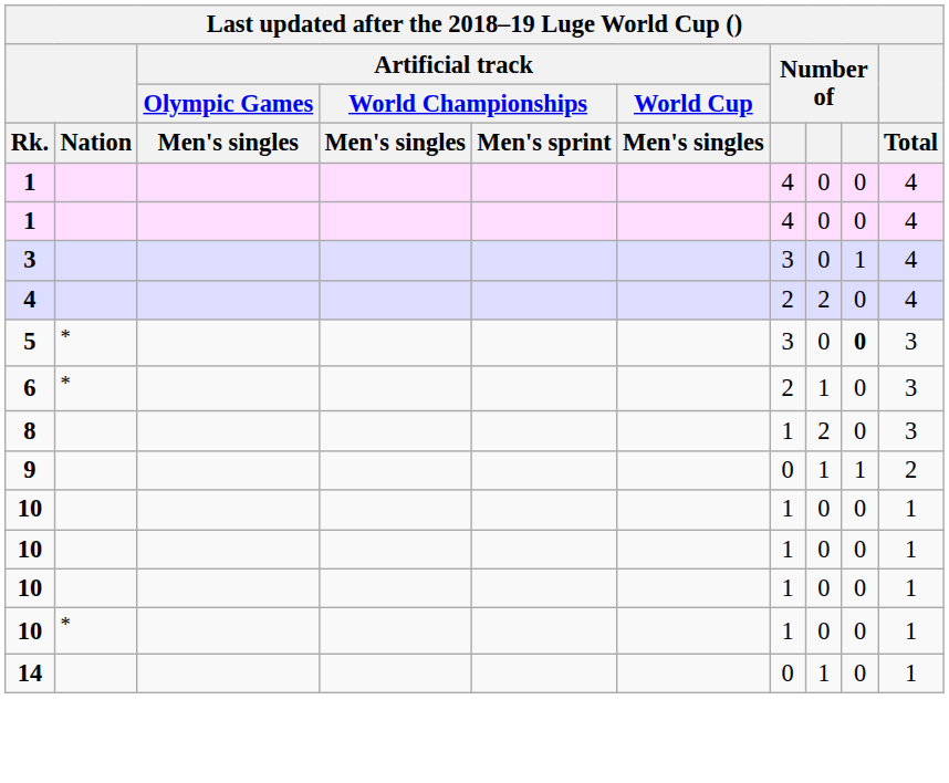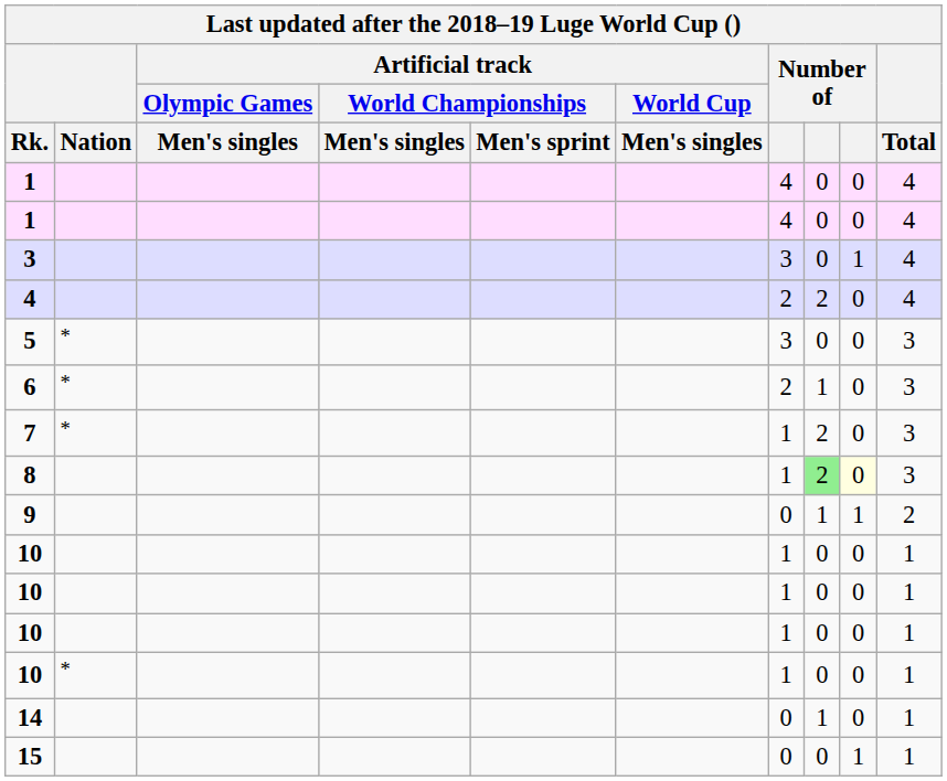5 | column 9: bold -> normal
+ row: 7 | * | 1 | 2 | 0 | 3
8 | column 8: no background -> lightgreen background
8 | column 9: no background -> lightyellow background
+ row: 15 | 0 | 0 | 1 | 1
